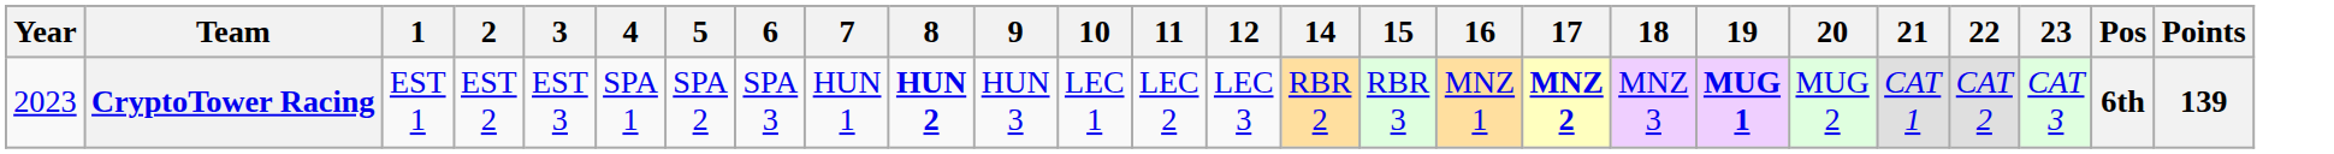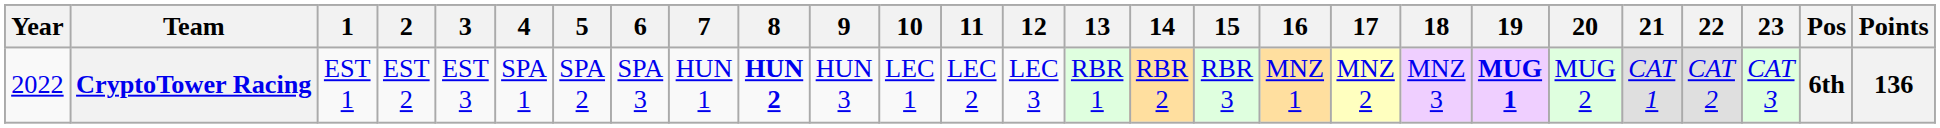+ column: 13 | RBR 1
CryptoTower Racing | Year: 2023 -> 2022
CryptoTower Racing | 17: bold -> normal
CryptoTower Racing | Points: 139 -> 136
